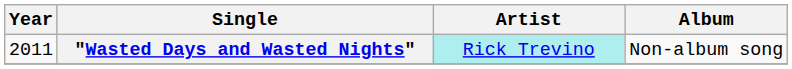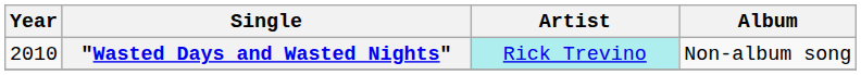"Wasted Days and Wasted Nights" | Year: 2011 -> 2010
